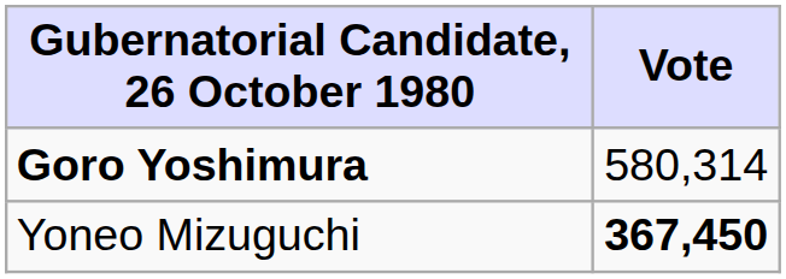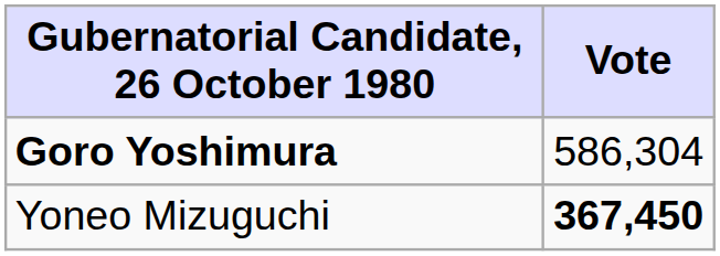Goro Yoshimura | Vote: 580,314 -> 586,304
